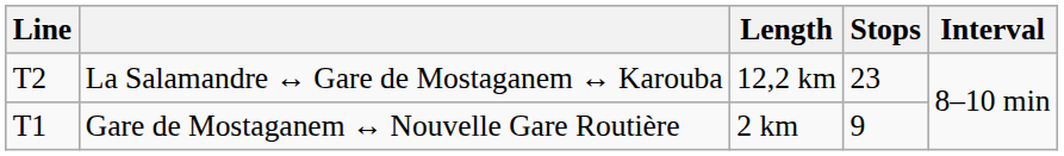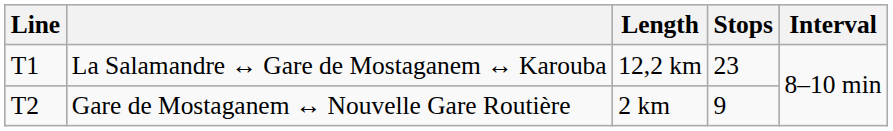La Salamandre ↔ Gare de Mostaganem ↔ Karouba | Line: T2 -> T1
Gare de Mostaganem ↔ Nouvelle Gare Routière | Line: T1 -> T2
